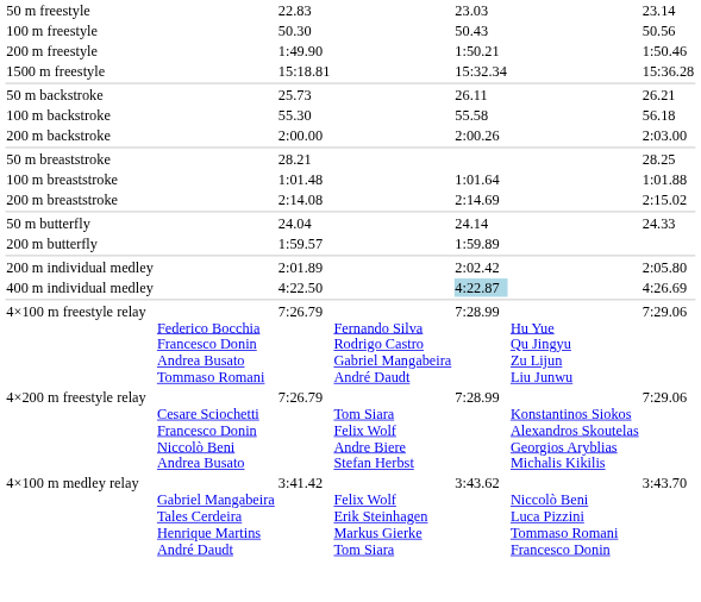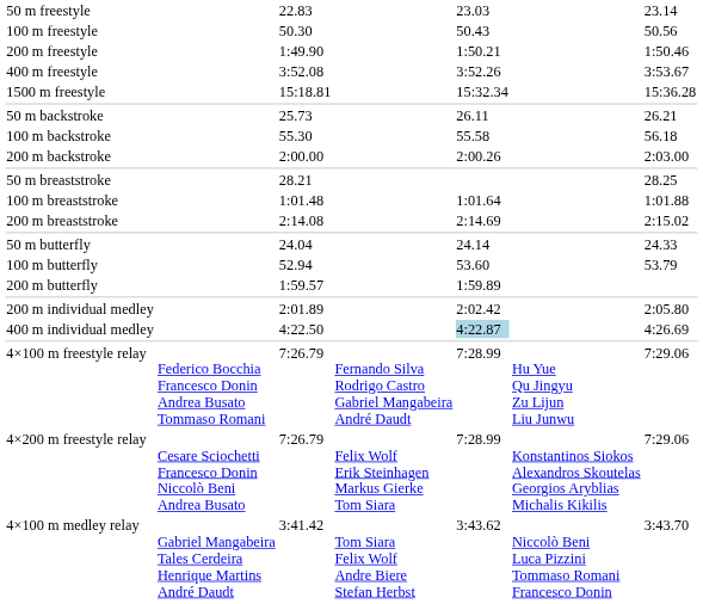+ row: 400 m freestyle | 3:52.08 | 3:52.26 | 3:53.67
+ row: 100 m butterfly | 52.94 | 53.60 | 53.79
4×200 m freestyle relay | column 4: Tom Siara Felix Wolf Andre Biere Stefan Herbst -> Felix Wolf Erik Steinhagen Markus Gierke Tom Siara
4×100 m medley relay | column 4: Felix Wolf Erik Steinhagen Markus Gierke Tom Siara -> Tom Siara Felix Wolf Andre Biere Stefan Herbst
